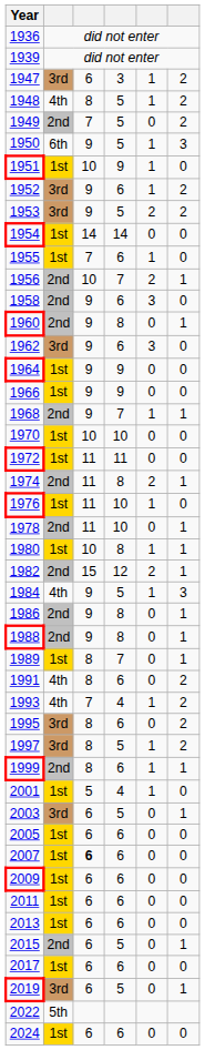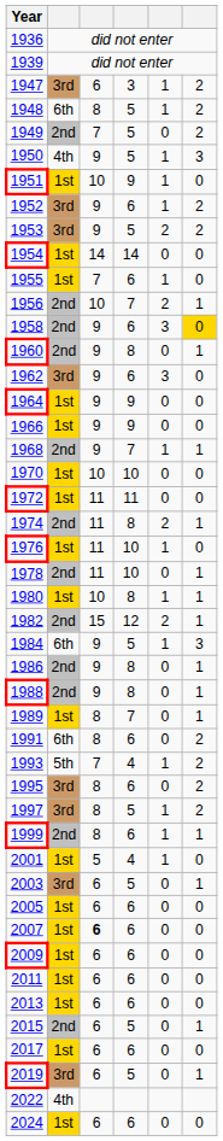1948 | column 2: 4th -> 6th
1950 | column 2: 6th -> 4th
1958 | column 6: no background -> gold background
1984 | column 2: 4th -> 6th
1991 | column 2: 4th -> 6th
1993 | column 2: 4th -> 5th
2022 | column 2: 5th -> 4th
